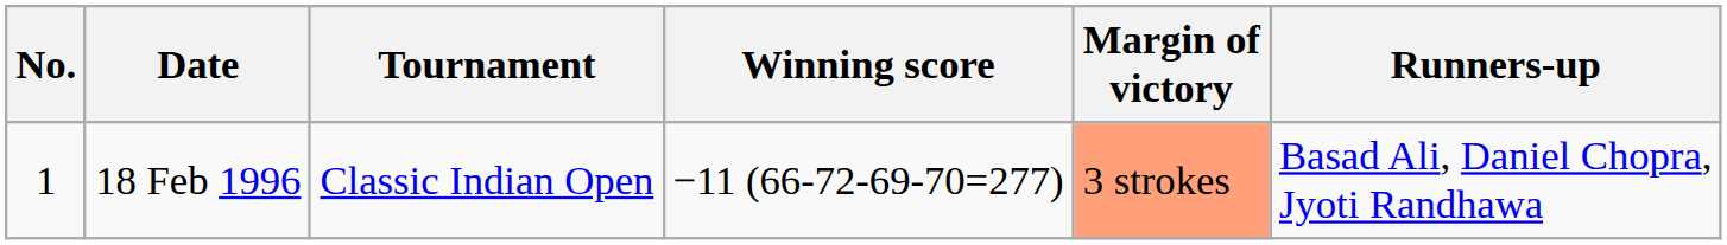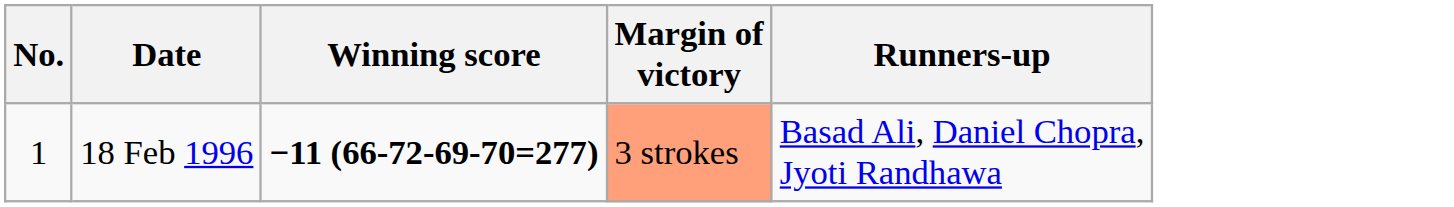- column: Tournament | Classic Indian Open
18 Feb 1996 | Winning score: normal -> bold
